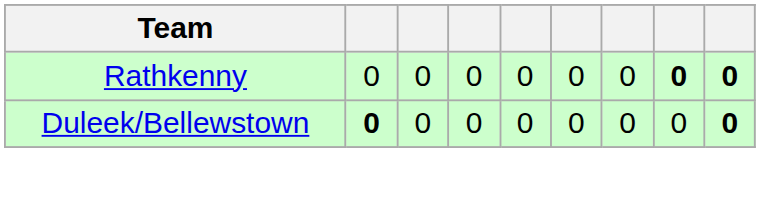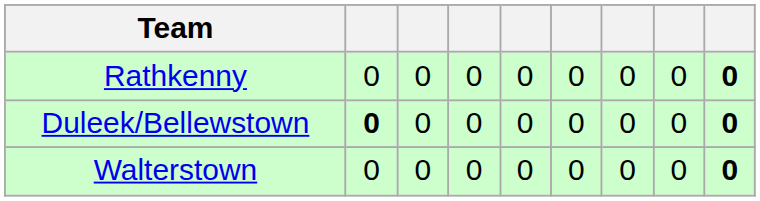Rathkenny | column 8: bold -> normal
+ row: Walterstown | 0 | 0 | 0 | 0 | 0 | 0 | 0 | 0
